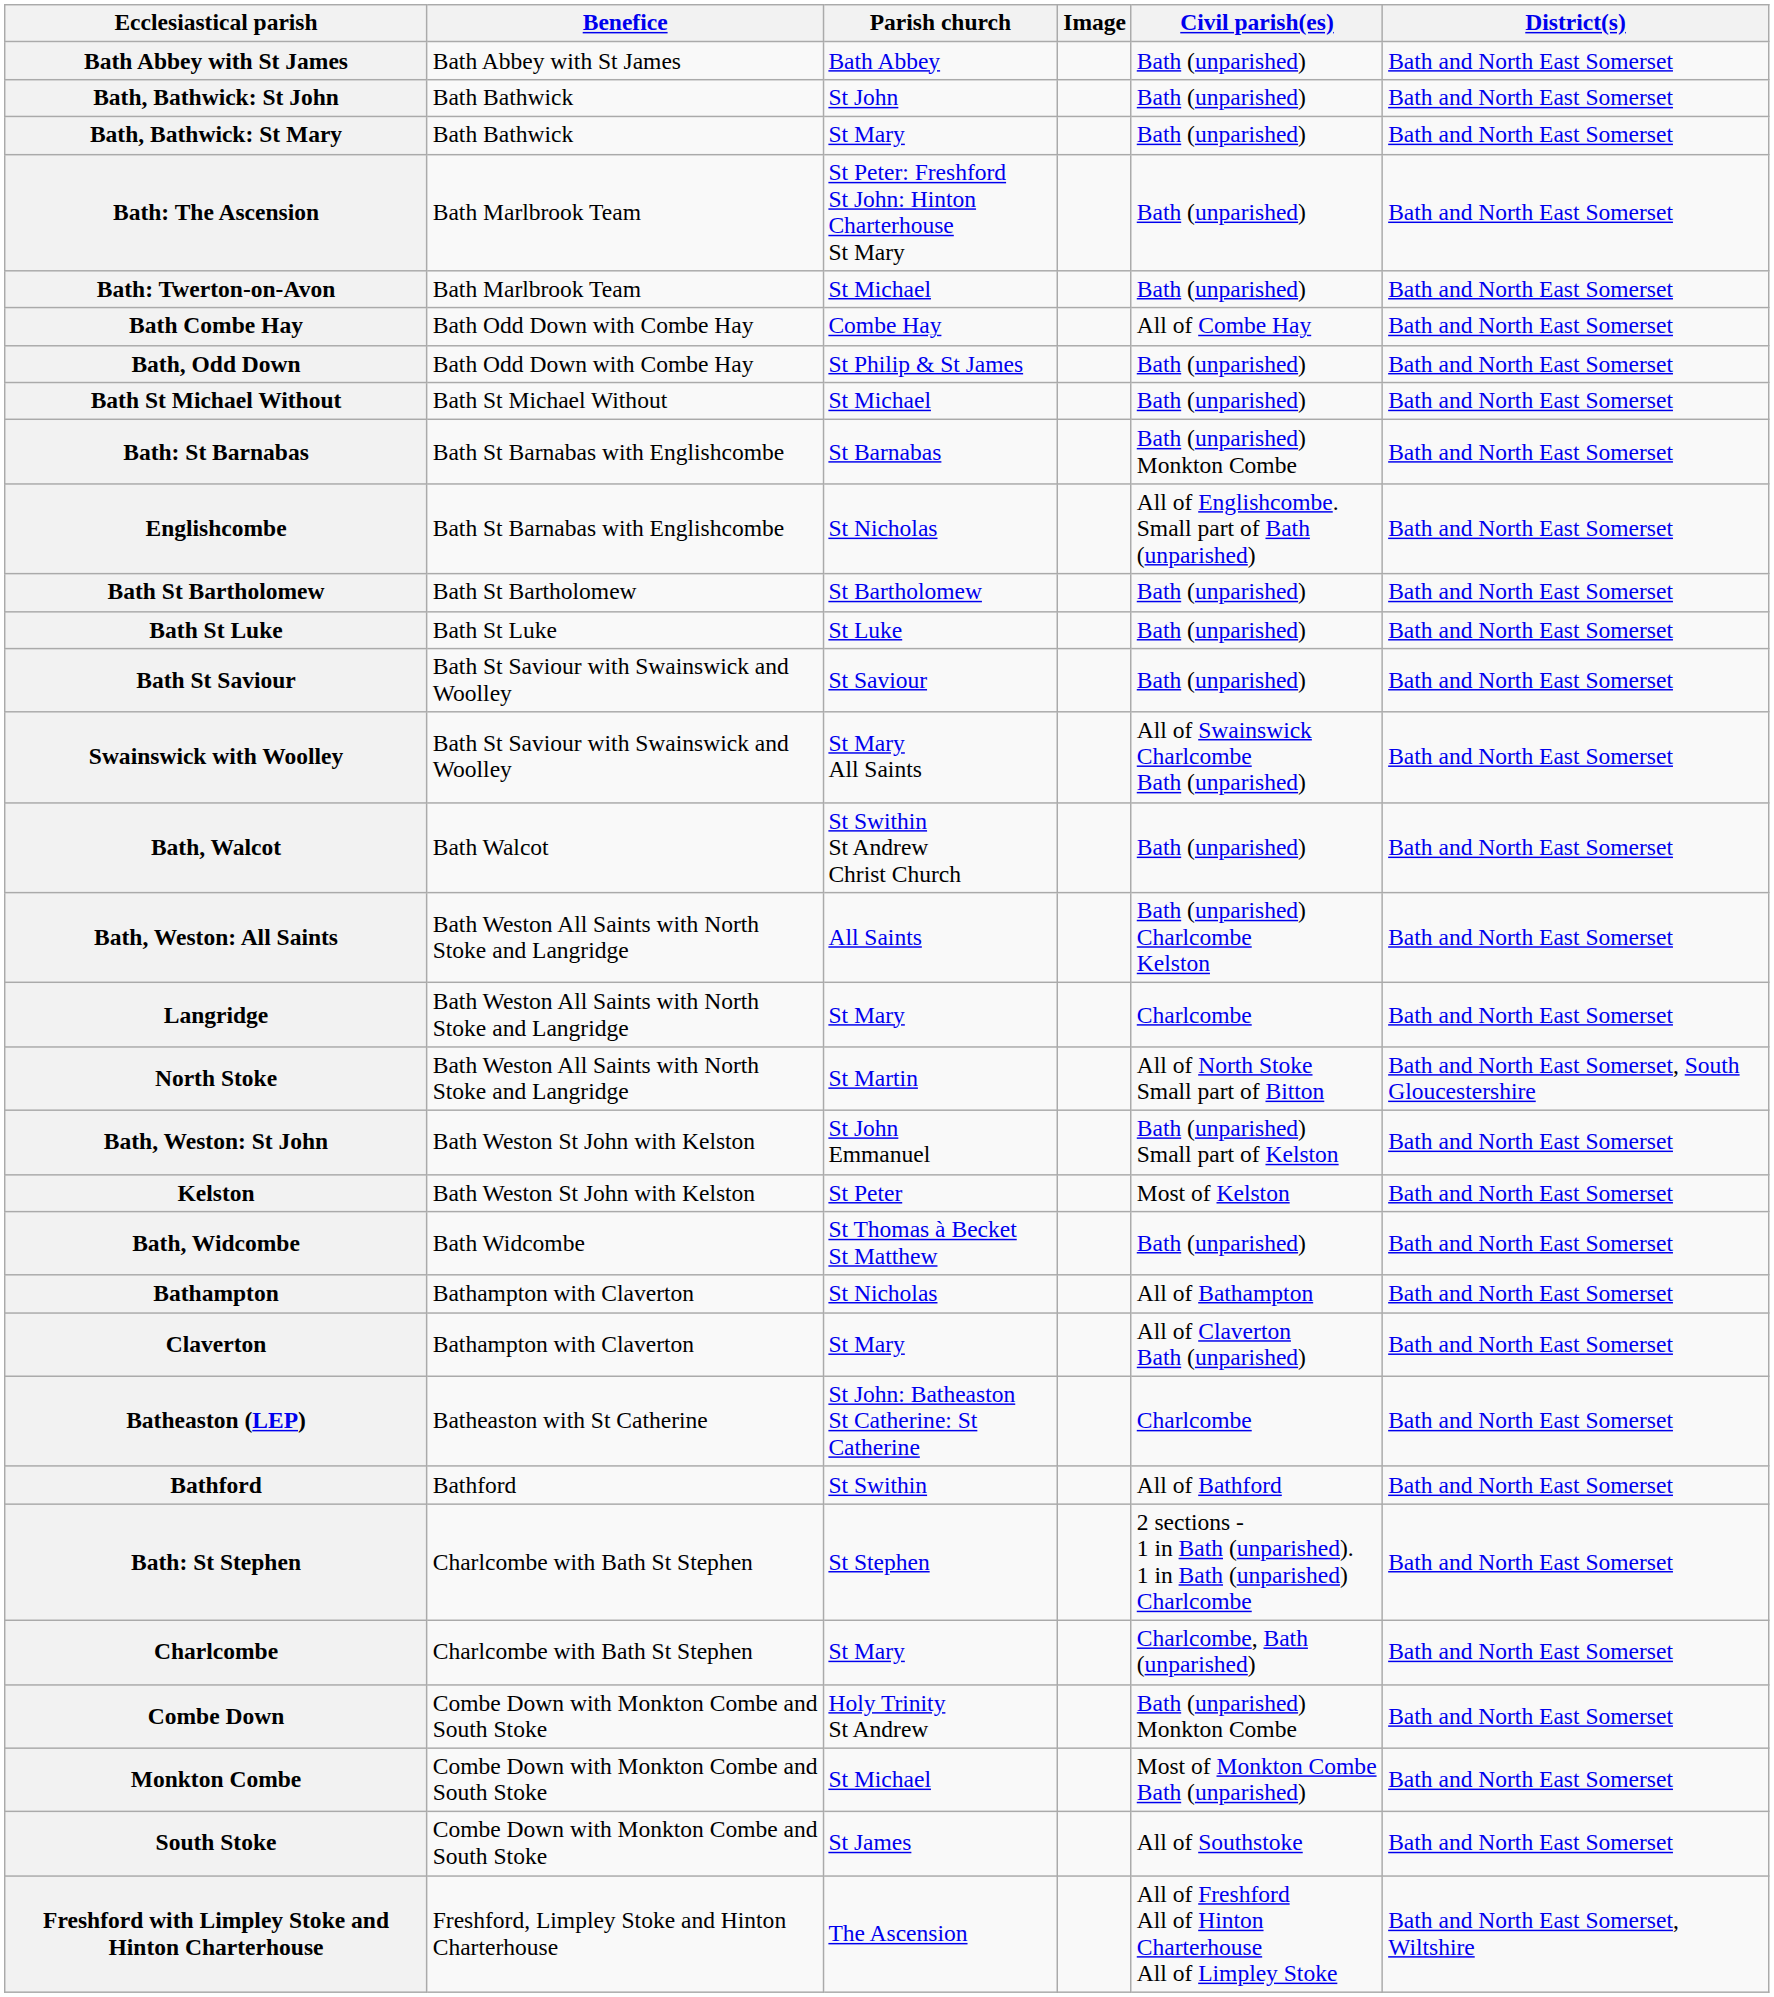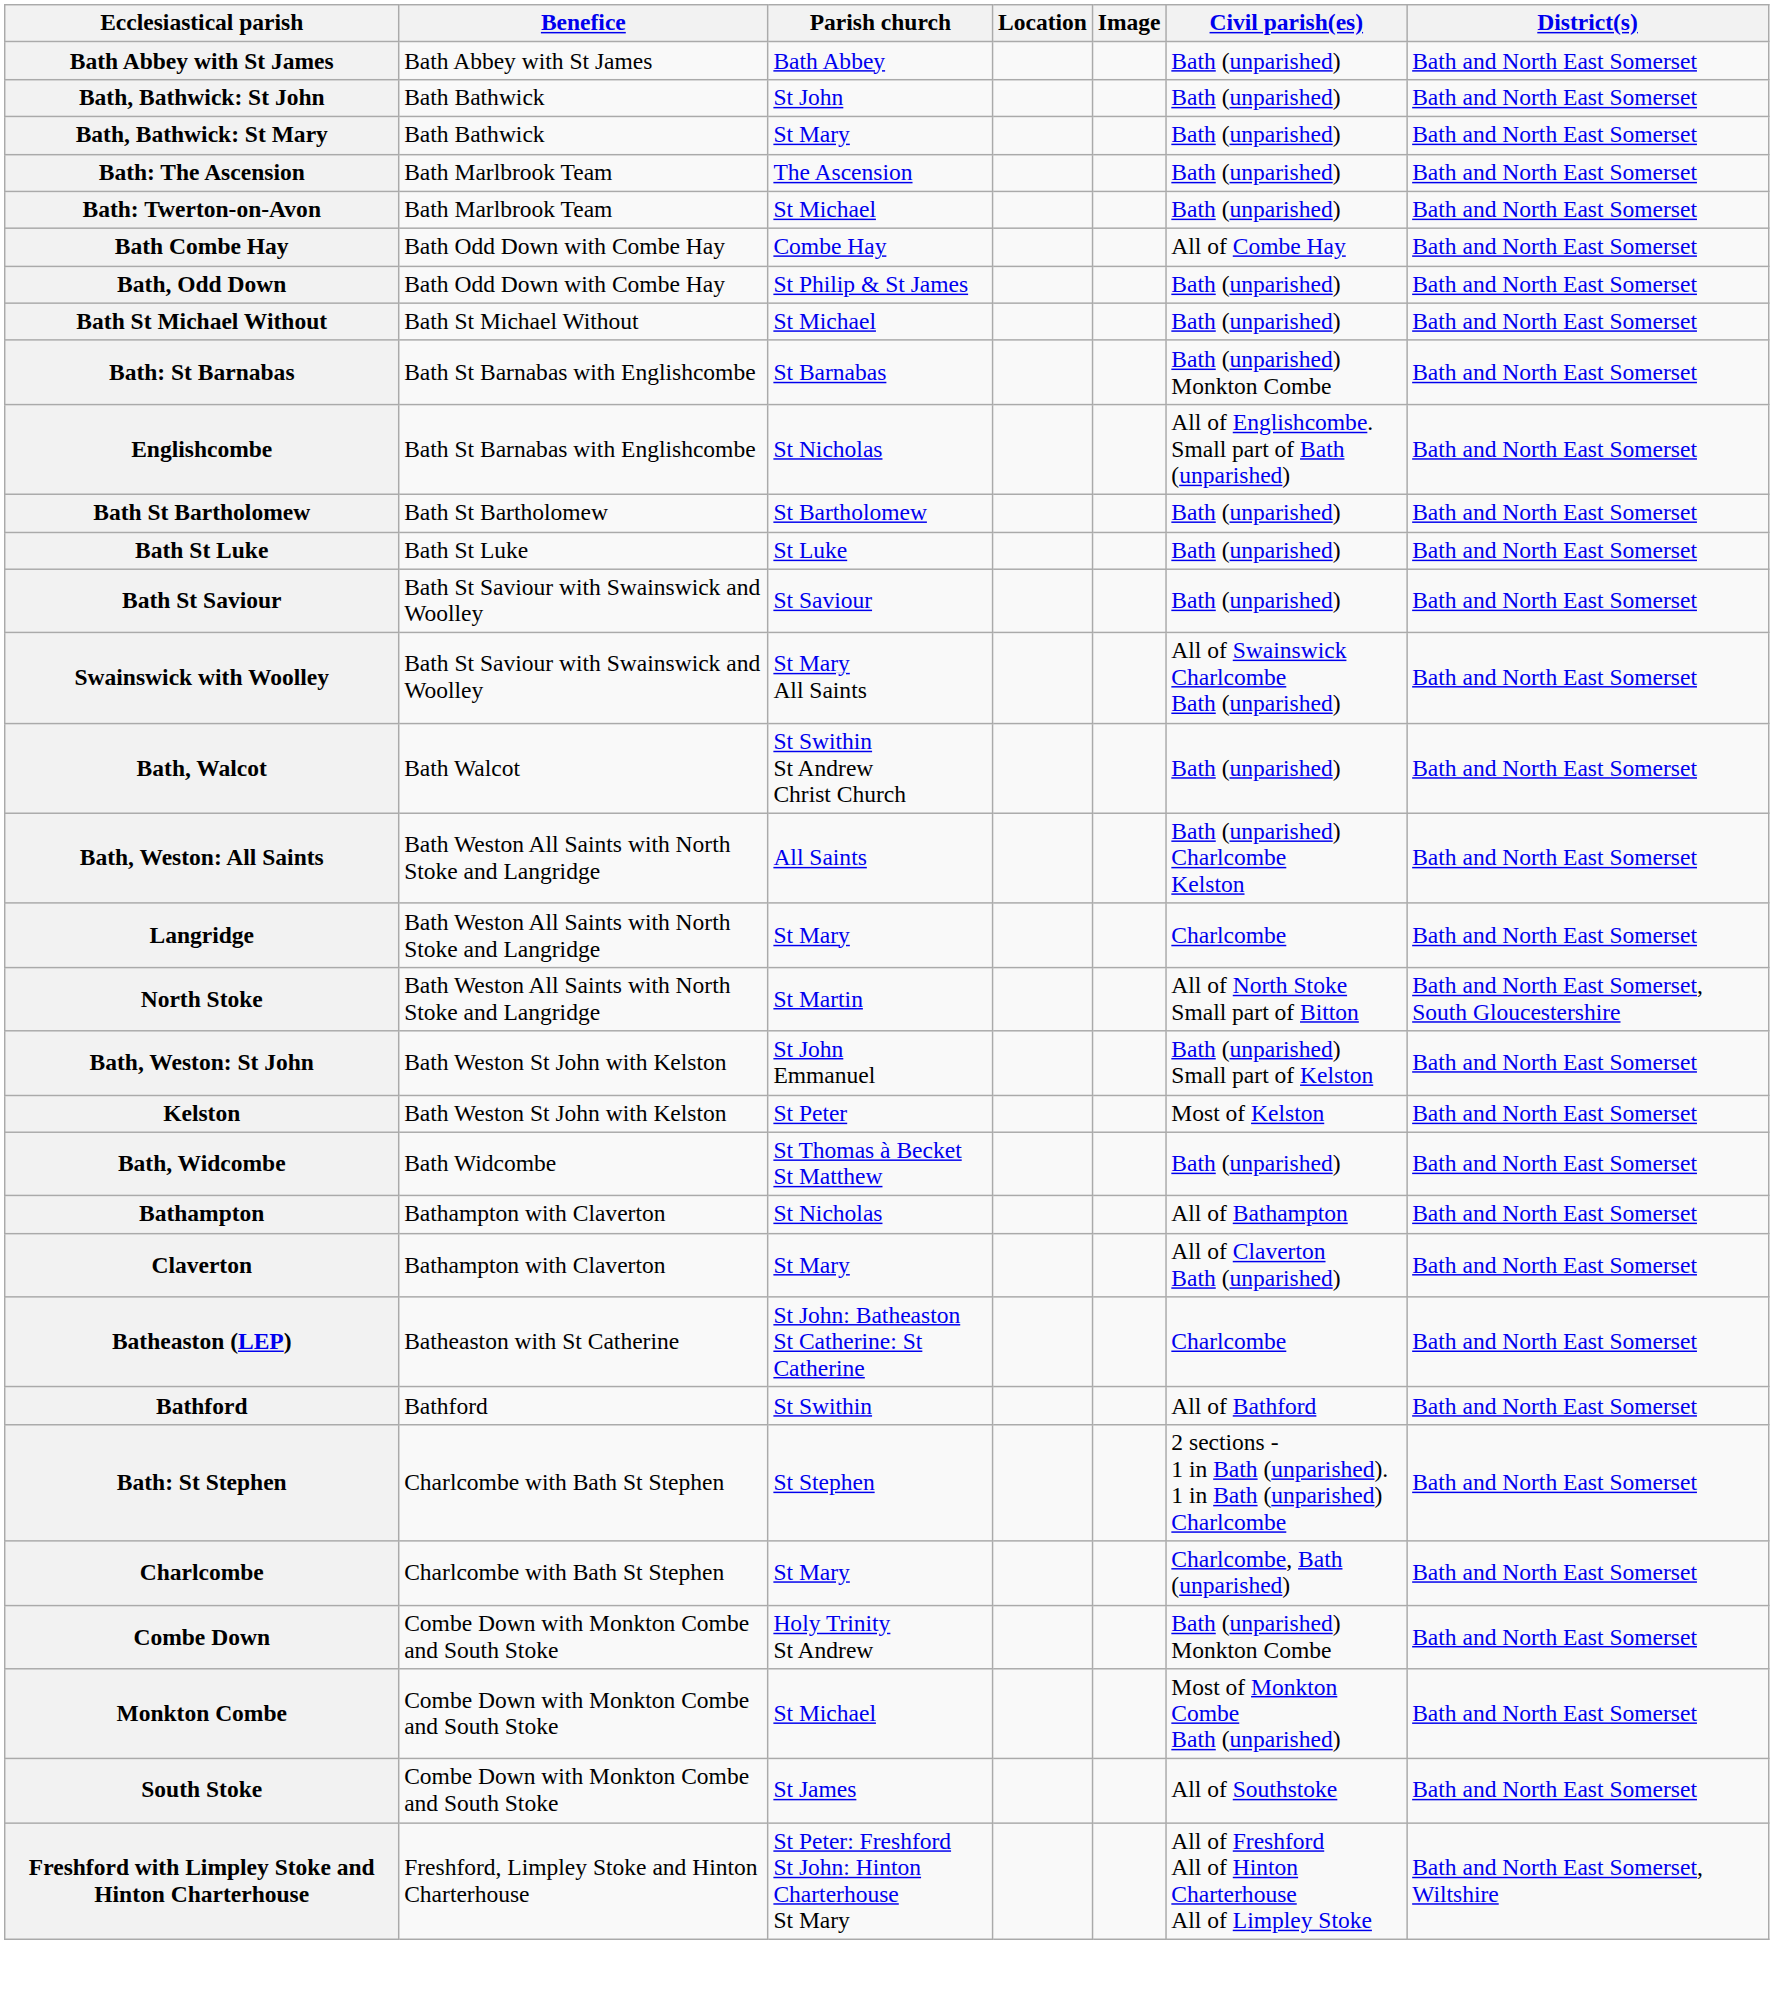+ column: Location
Bath: The Ascension | Parish church: St Peter: Freshford St John: Hinton Charterhouse St Mary -> The Ascension
Freshford with Limpley Stoke and Hinton Charterhouse | Parish church: The Ascension -> St Peter: Freshford St John: Hinton Charterhouse St Mary
